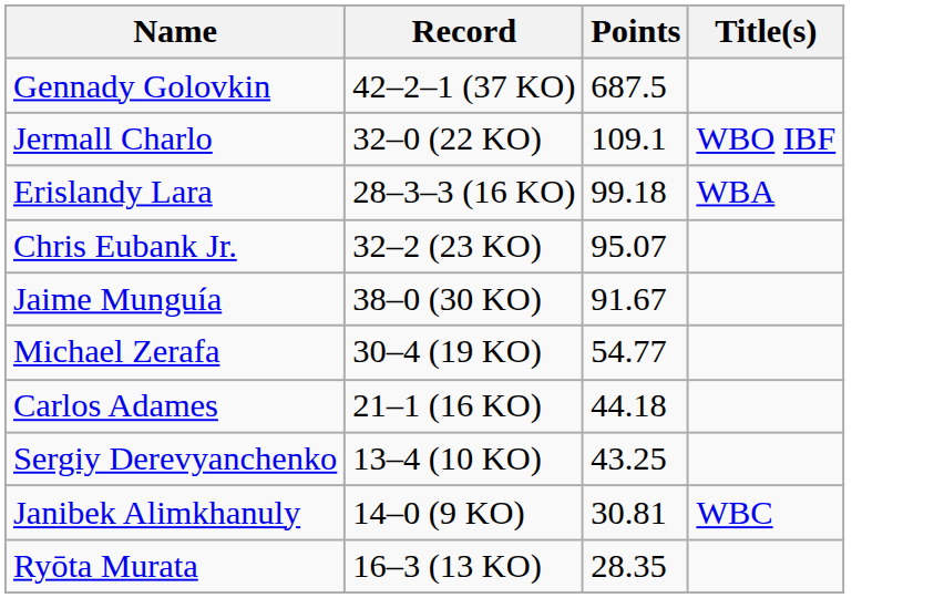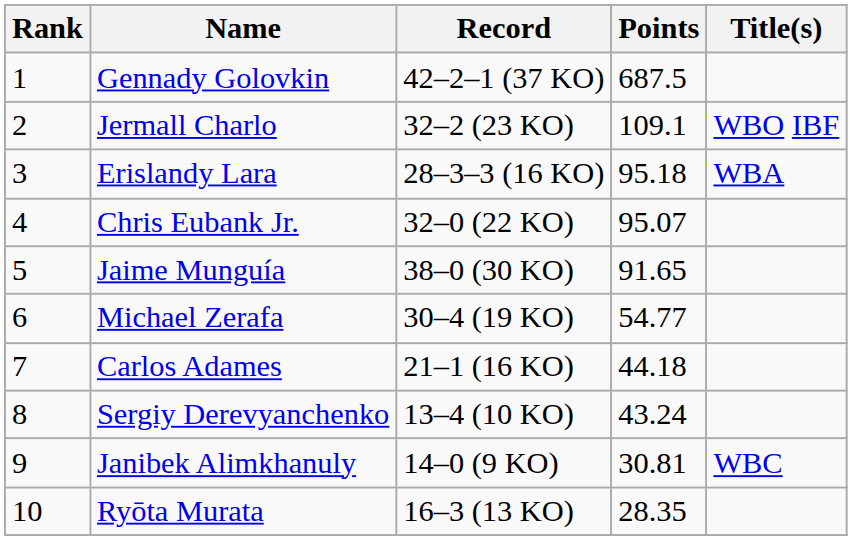+ column: Rank | 1 | 2 | 3 | 4 | 5 | 6 | 7 | 8 | 9 | 10
Jermall Charlo | Record: 32–0 (22 KO) -> 32–2 (23 KO)
Erislandy Lara | Points: 99.18 -> 95.18
Chris Eubank Jr. | Record: 32–2 (23 KO) -> 32–0 (22 KO)
Jaime Munguía | Points: 91.67 -> 91.65
Sergiy Derevyanchenko | Points: 43.25 -> 43.24
